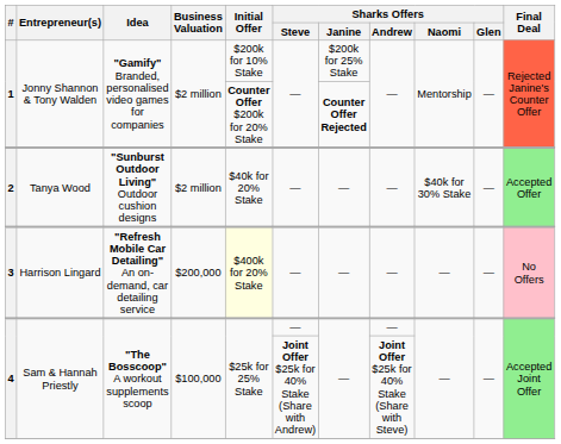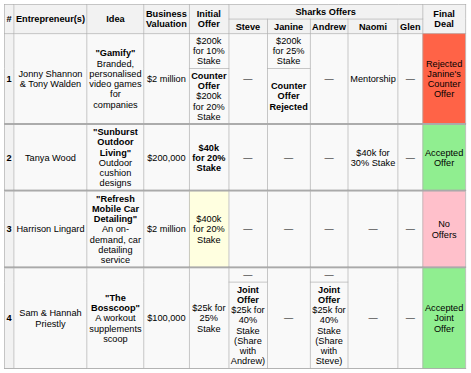2 | Business Valuation: $2 million -> $200,000
2 | Initial Offer: normal -> bold
3 | Business Valuation: $200,000 -> $2 million
